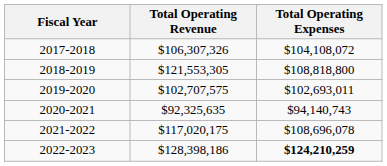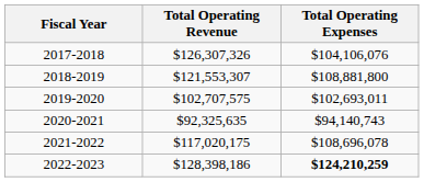2017-2018 | Total Operating Revenue: $106,307,326 -> $126,307,326
2017-2018 | Total Operating Expenses: $104,108,072 -> $104,106,076
2018-2019 | Total Operating Revenue: $121,553,305 -> $121,553,307
2018-2019 | Total Operating Expenses: $108,818,800 -> $108,881,800
